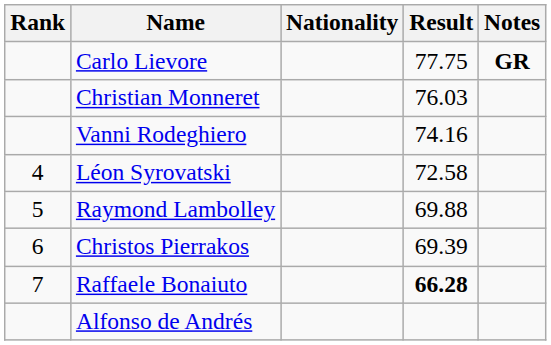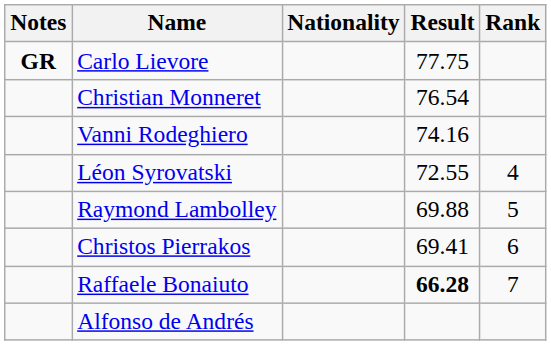columns swapped: Rank <-> Notes
Christian Monneret | Result: 76.03 -> 76.54
Léon Syrovatski | Result: 72.58 -> 72.55
Christos Pierrakos | Result: 69.39 -> 69.41
